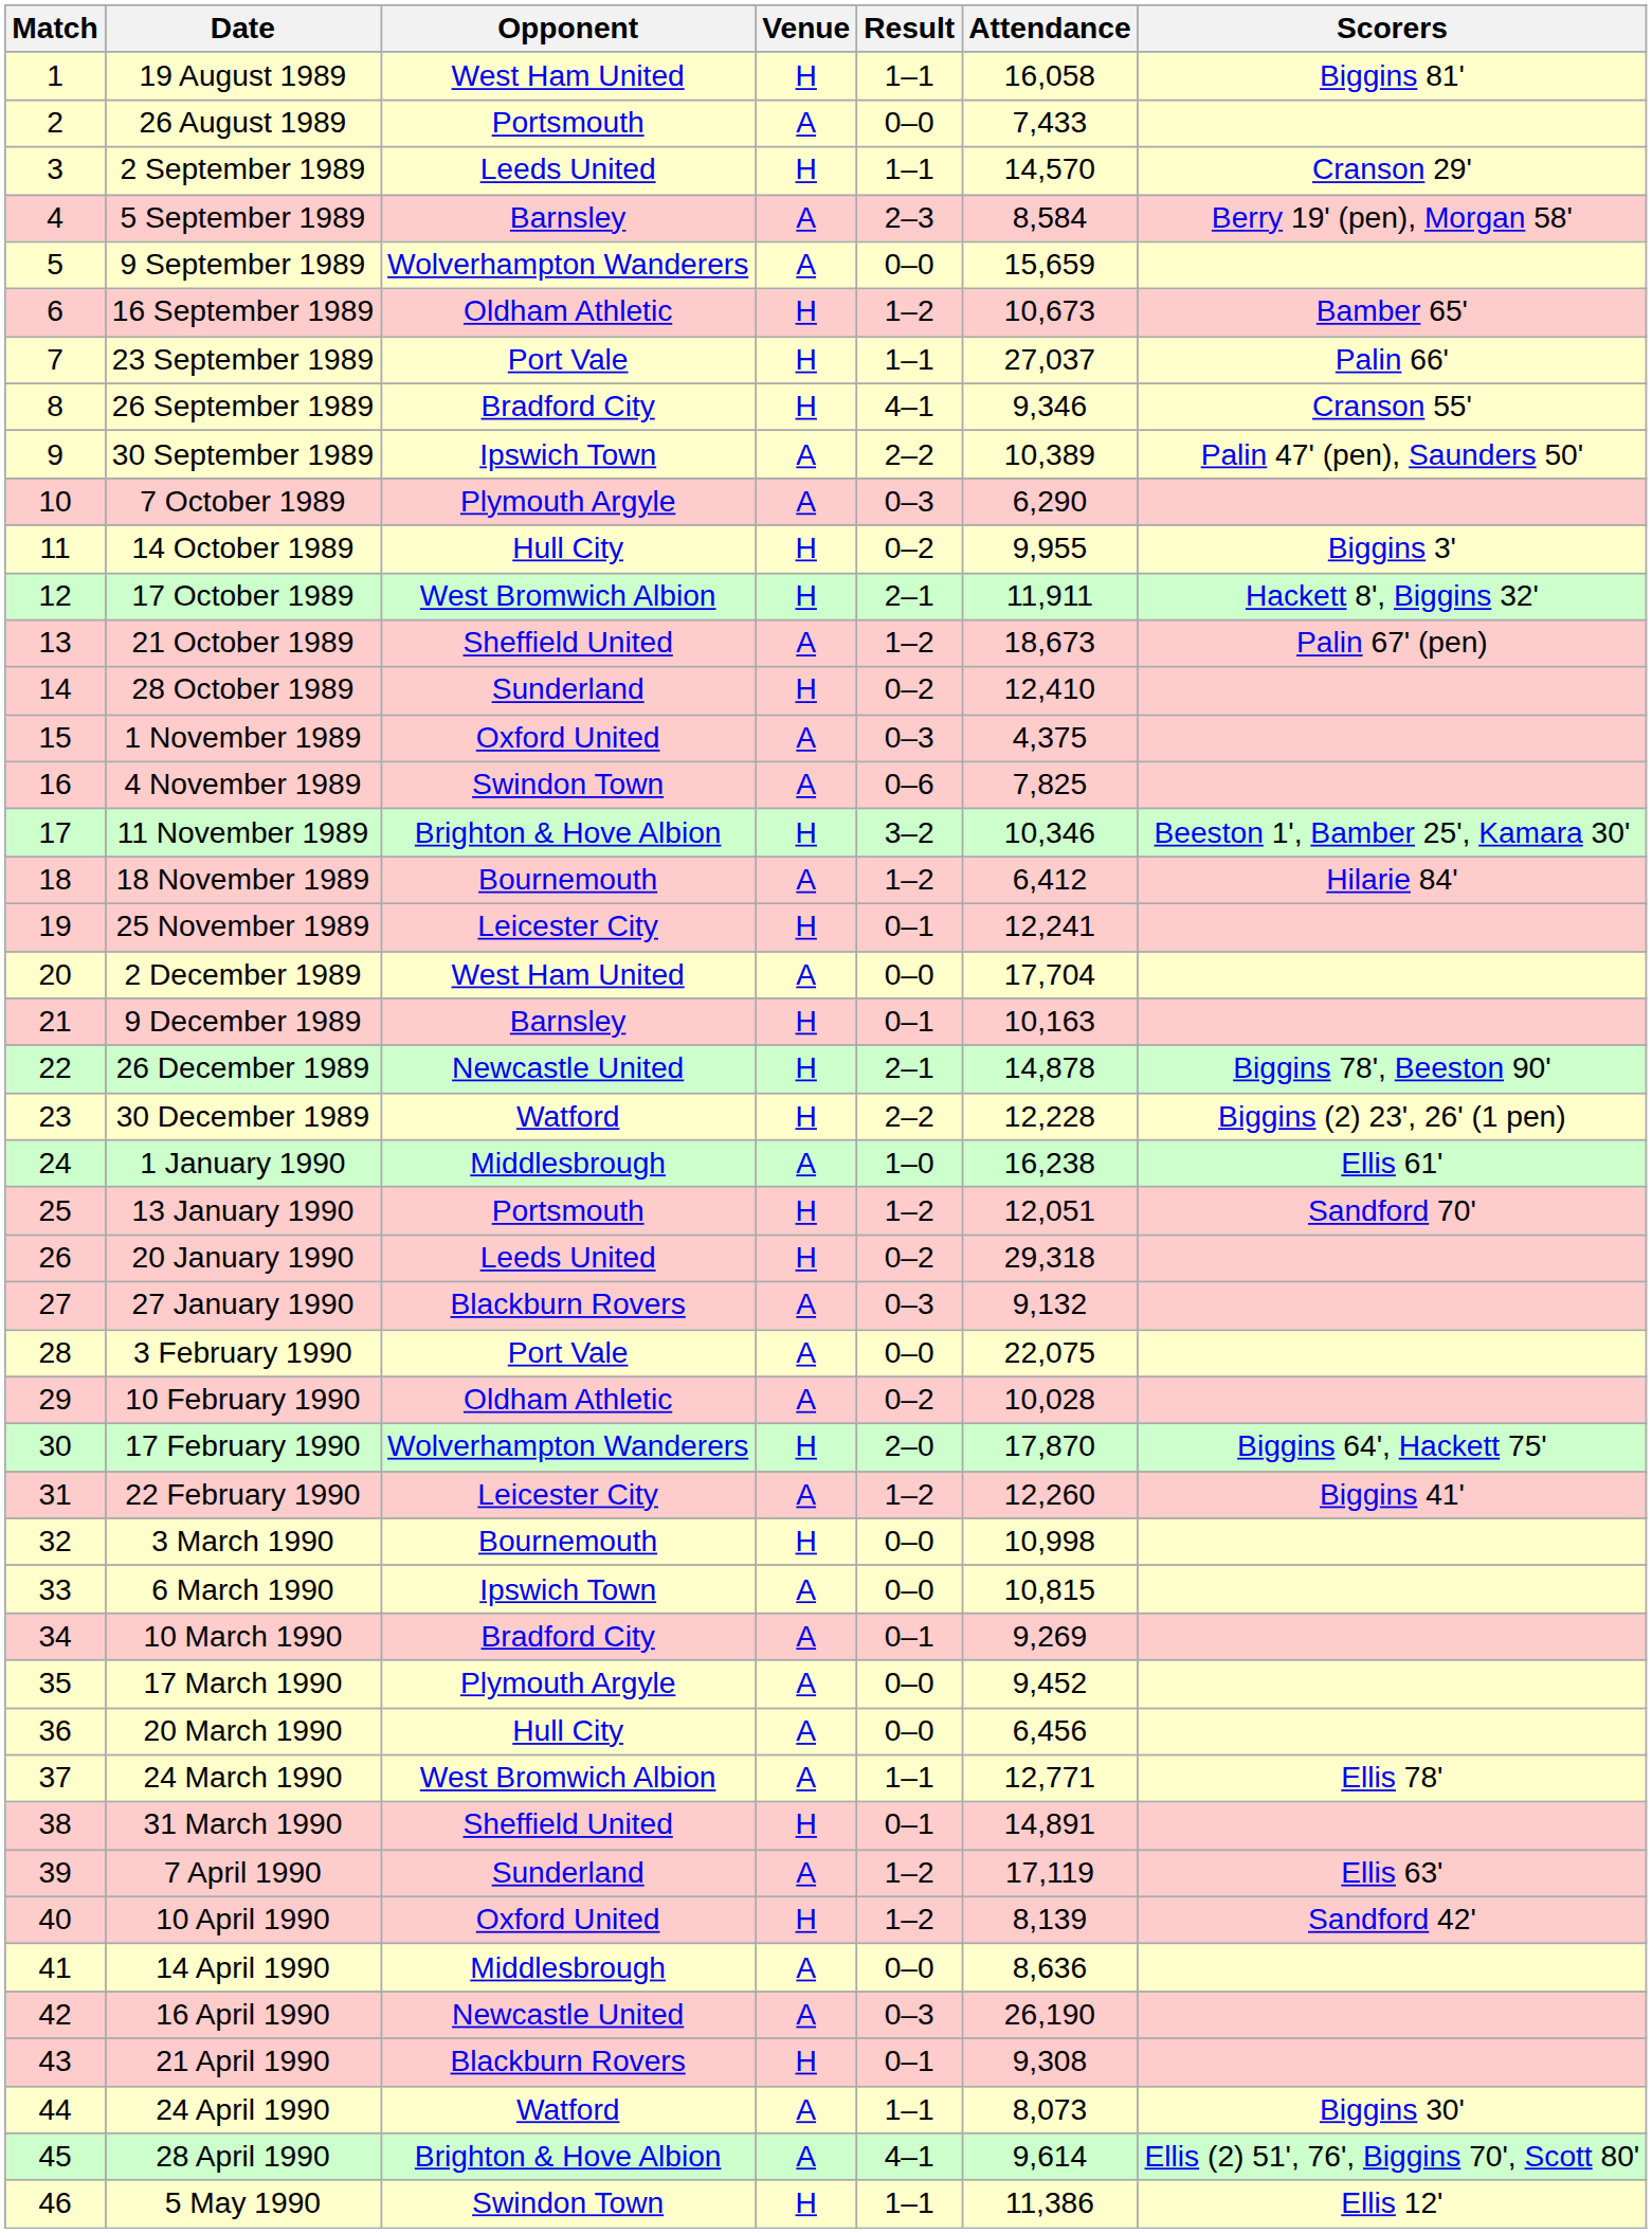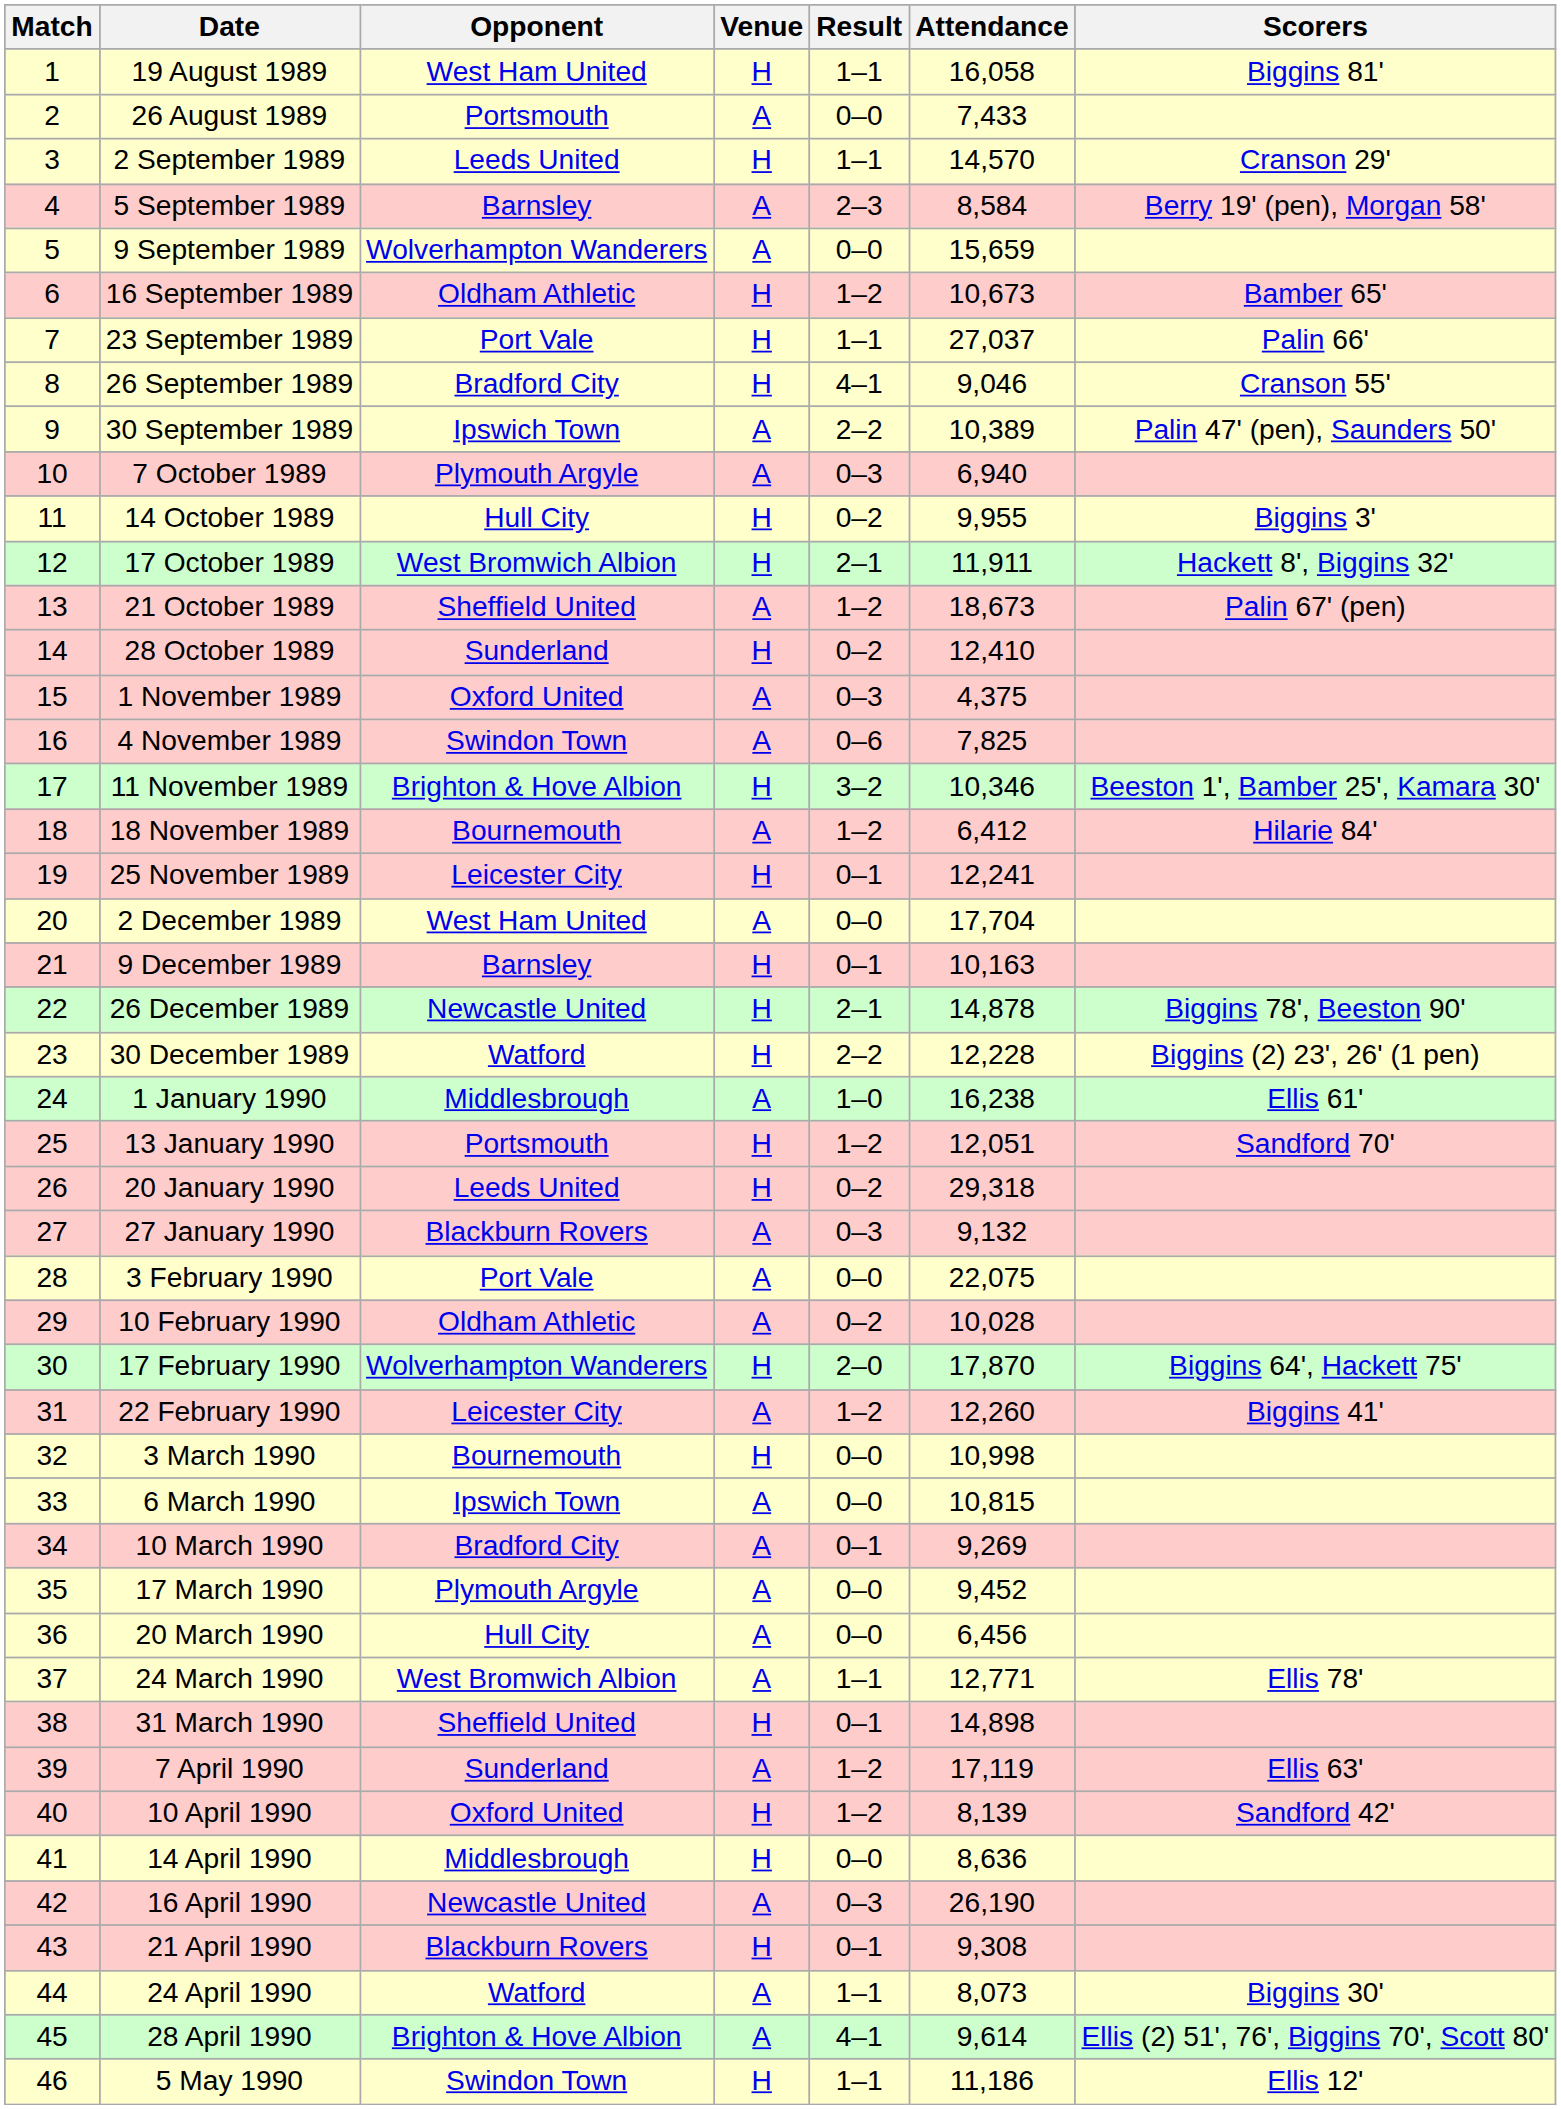26 September 1989 | Attendance: 9,346 -> 9,046
7 October 1989 | Attendance: 6,290 -> 6,940
31 March 1990 | Attendance: 14,891 -> 14,898
14 April 1990 | Venue: A -> H
5 May 1990 | Attendance: 11,386 -> 11,186
